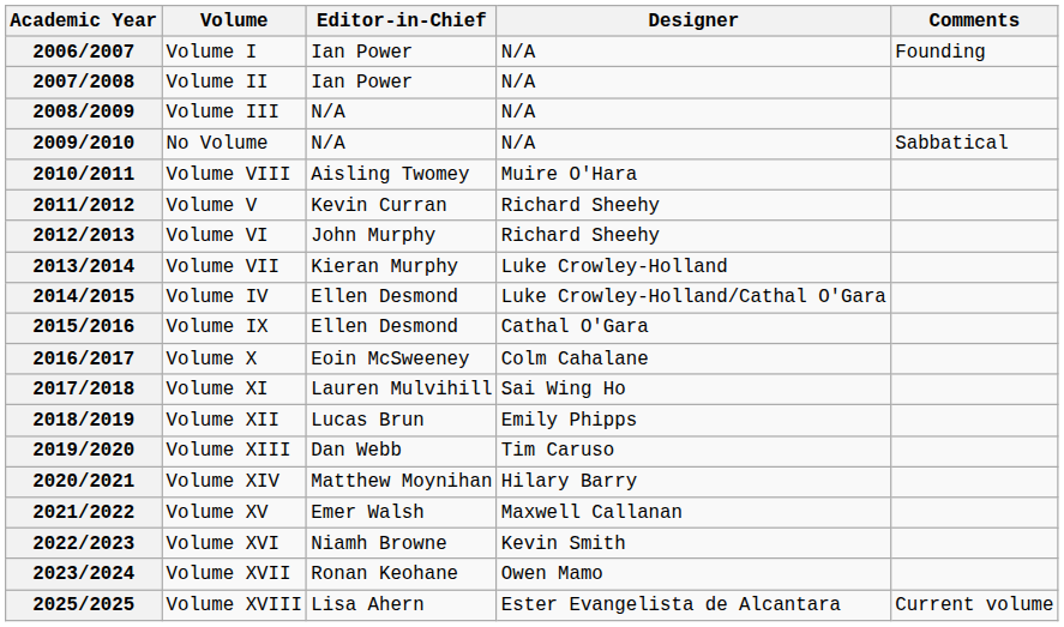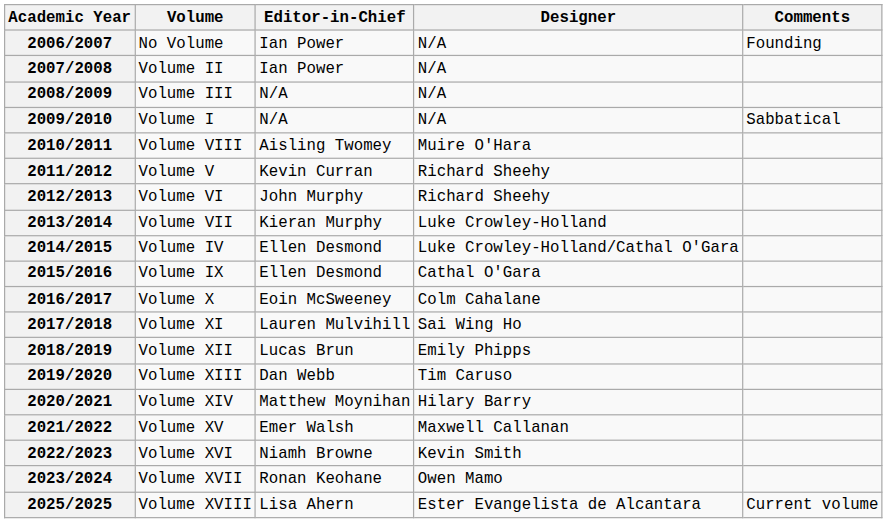2006/2007 | Volume: Volume I -> No Volume
2009/2010 | Volume: No Volume -> Volume I
